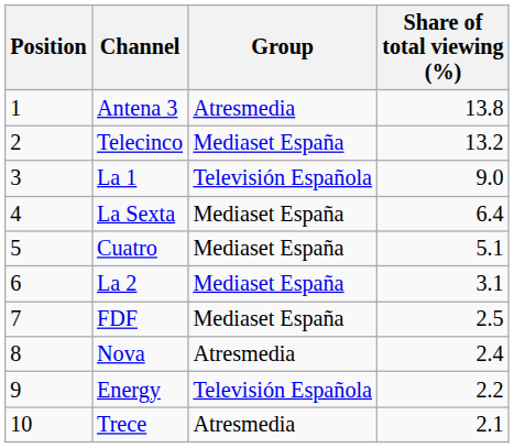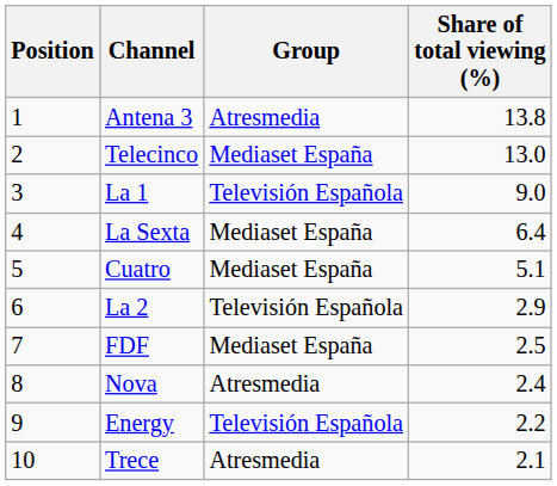Telecinco | Share of total viewing (%): 13.2 -> 13.0
La 2 | Group: Mediaset España -> Televisión Española
La 2 | Share of total viewing (%): 3.1 -> 2.9
